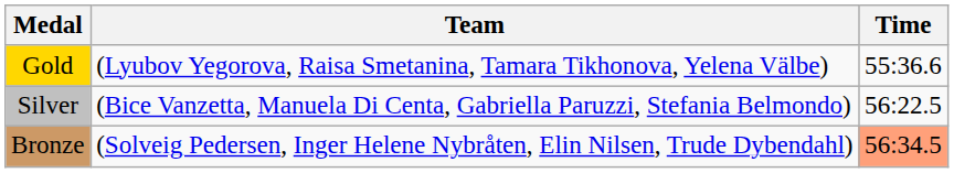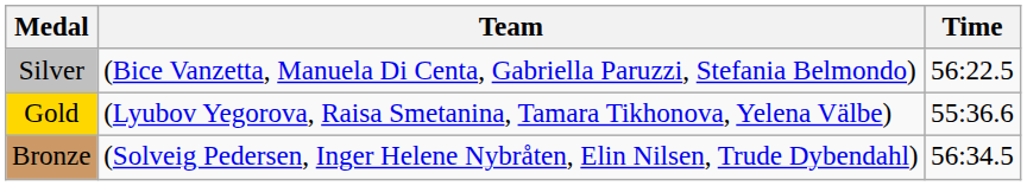rows swapped: Gold <-> Silver
Bronze | Time: lightsalmon background -> no background
